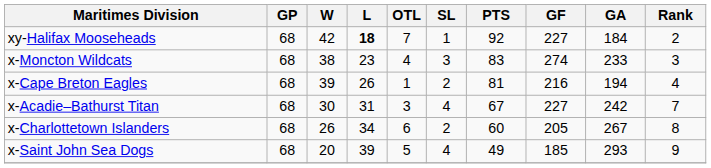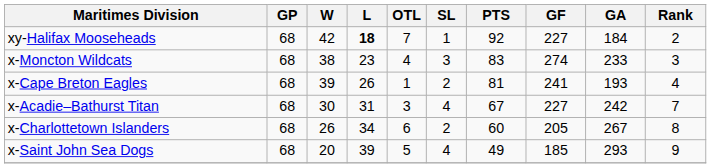x-Cape Breton Eagles | GF: 216 -> 241
x-Cape Breton Eagles | GA: 194 -> 193
